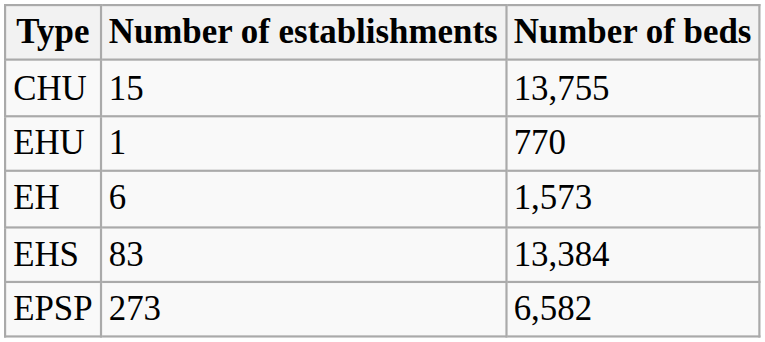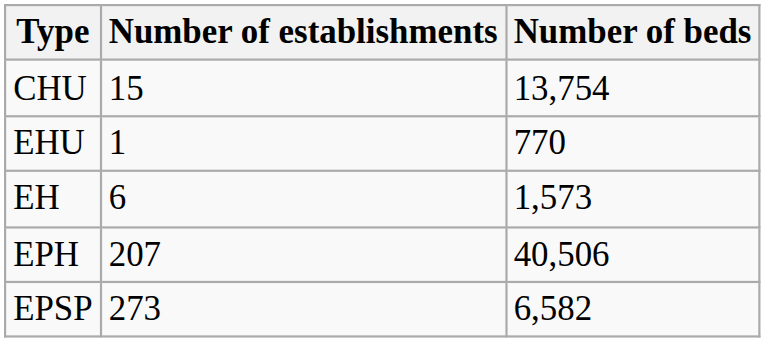CHU | Number of beds: 13,755 -> 13,754
- row: EHS | 83 | 13,384
+ row: EPH | 207 | 40,506
